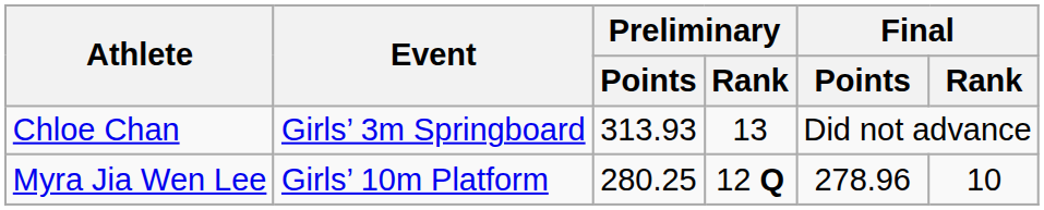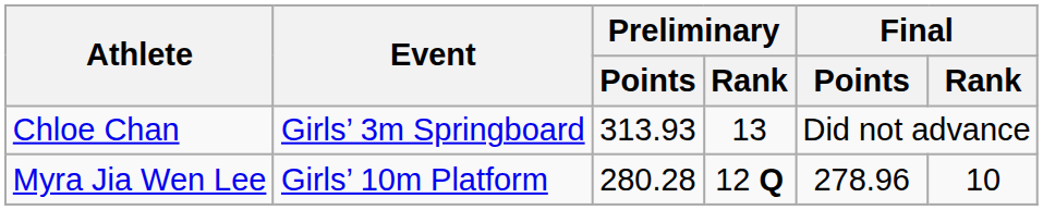Myra Jia Wen Lee | Preliminary / Points: 280.25 -> 280.28
